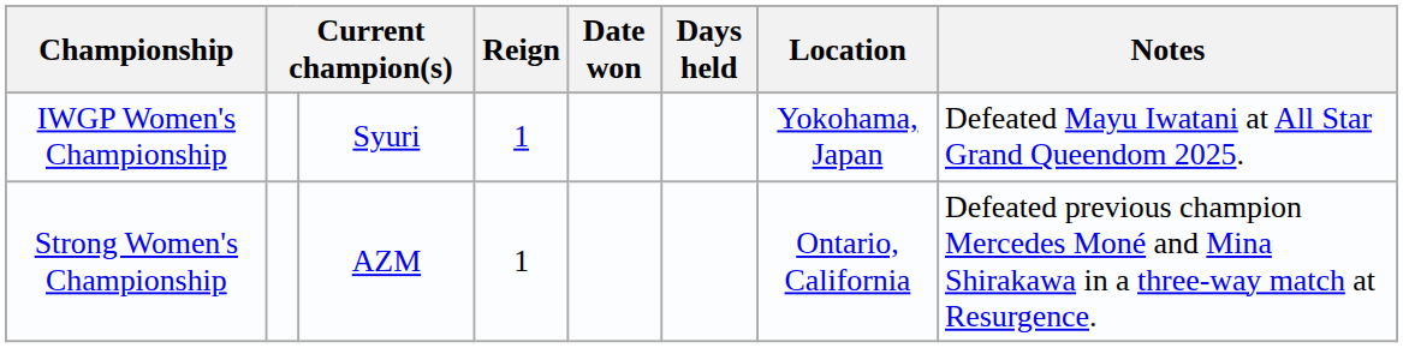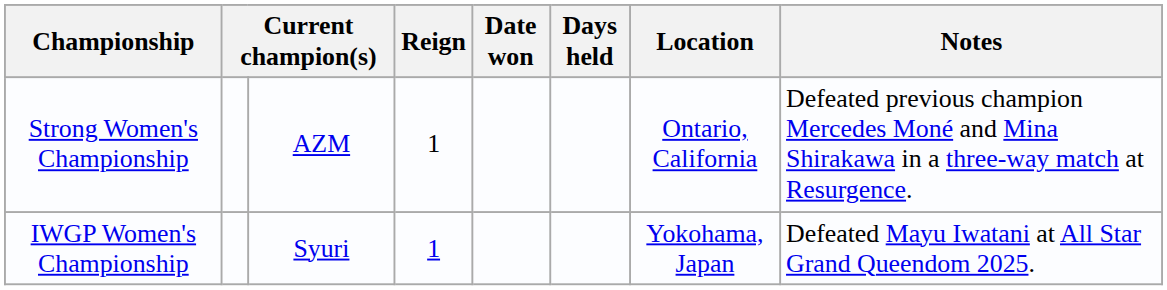rows swapped: IWGP Women's Championship <-> Strong Women's Championship
